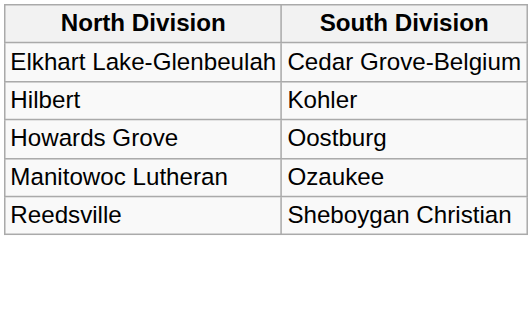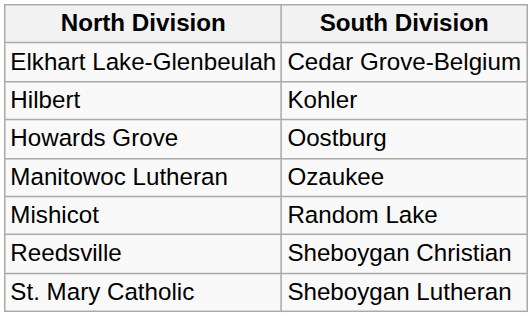+ row: Mishicot | Random Lake
+ row: St. Mary Catholic | Sheboygan Lutheran
